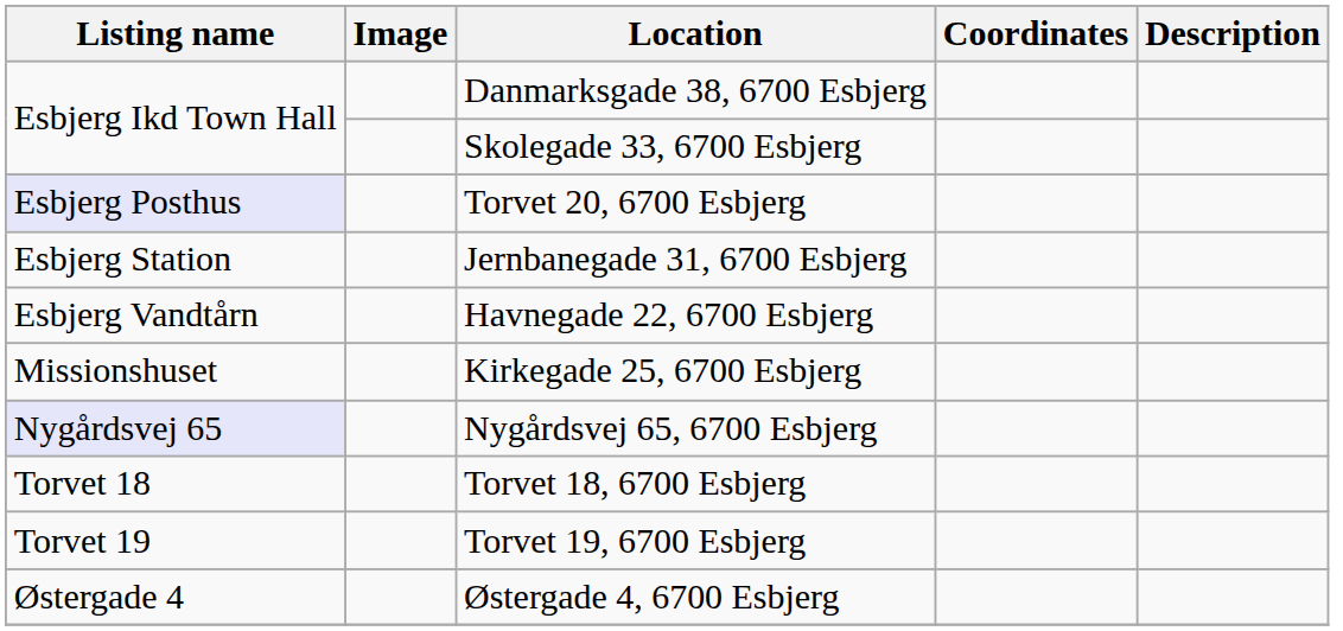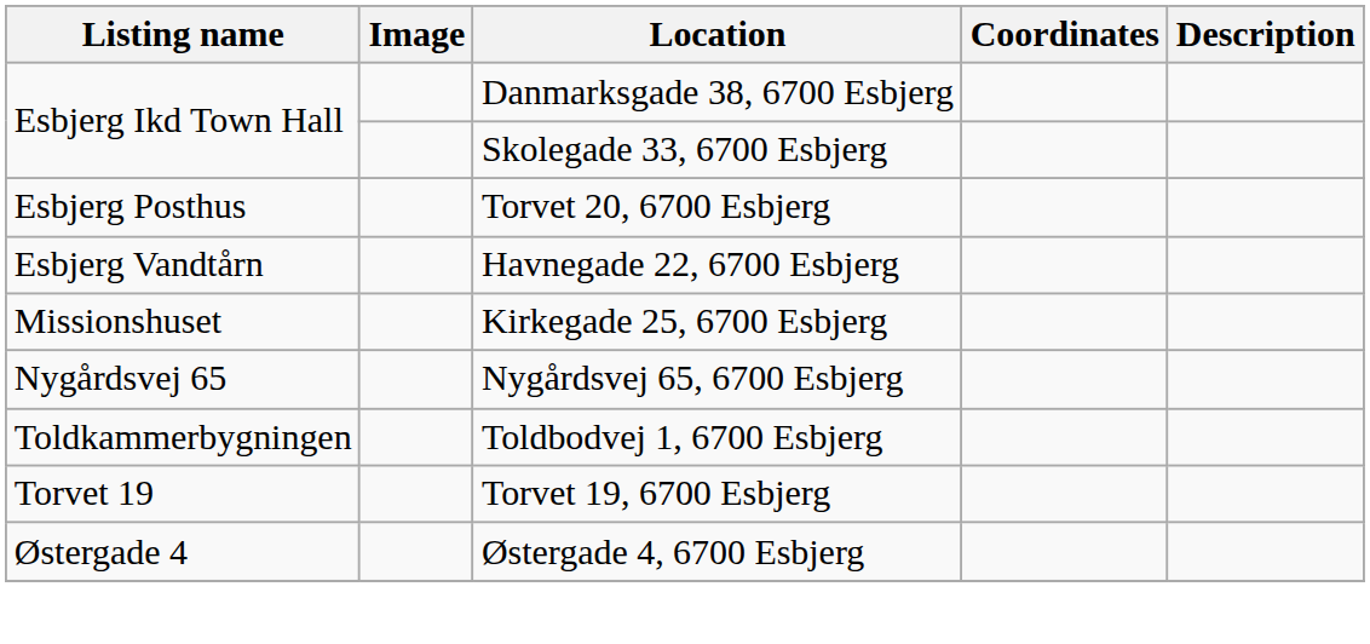Torvet 20, 6700 Esbjerg | Listing name: lavender background -> no background
- row: Esbjerg Station | Jernbanegade 31, 6700 Esbjerg
Nygårdsvej 65, 6700 Esbjerg | Listing name: lavender background -> no background
+ row: Toldkammerbygningen | Toldbodvej 1, 6700 Esbjerg
- row: Torvet 18 | Torvet 18, 6700 Esbjerg
